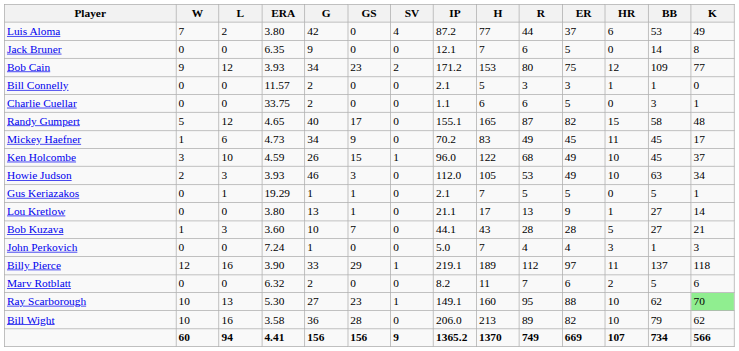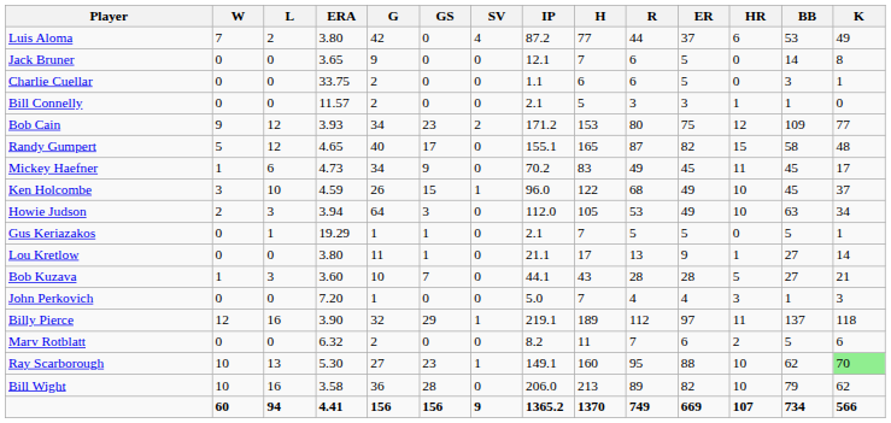Jack Bruner | ERA: 6.35 -> 3.65
rows swapped: Bob Cain <-> Charlie Cuellar
Howie Judson | ERA: 3.93 -> 3.94
Howie Judson | G: 46 -> 64
Lou Kretlow | G: 13 -> 11
John Perkovich | ERA: 7.24 -> 7.20
Billy Pierce | G: 33 -> 32
